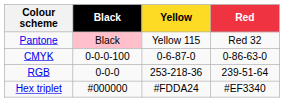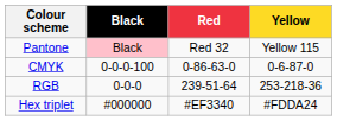columns swapped: Yellow <-> Red
